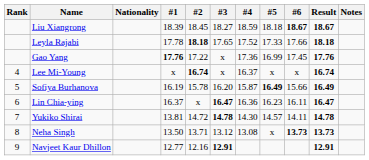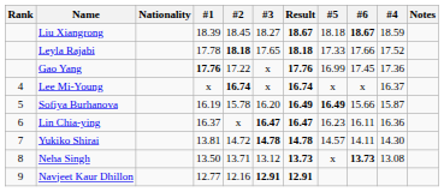columns swapped: #4 <-> Result
